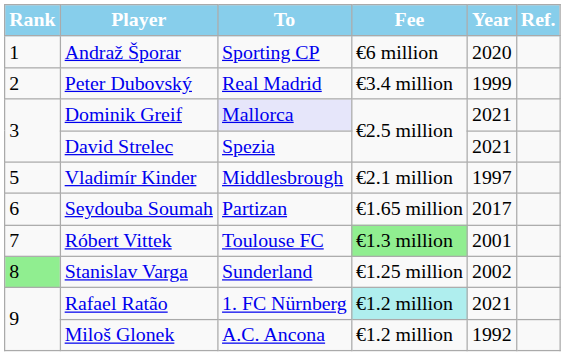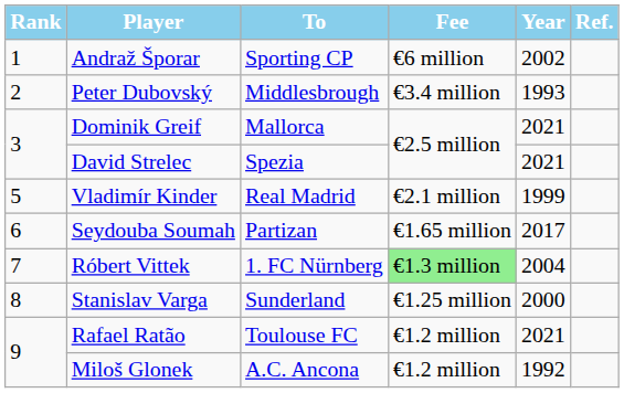Andraž Šporar | Year: 2020 -> 2002
Peter Dubovský | To: Real Madrid -> Middlesbrough
Peter Dubovský | Year: 1999 -> 1993
Dominik Greif | To: lavender background -> no background
Vladimír Kinder | To: Middlesbrough -> Real Madrid
Vladimír Kinder | Year: 1997 -> 1999
Róbert Vittek | To: Toulouse FC -> 1. FC Nürnberg
Róbert Vittek | Year: 2001 -> 2004
Stanislav Varga | Rank: lightgreen background -> no background
Stanislav Varga | Year: 2002 -> 2000
Rafael Ratão | To: 1. FC Nürnberg -> Toulouse FC
Rafael Ratão | Fee: paleturquoise background -> no background
